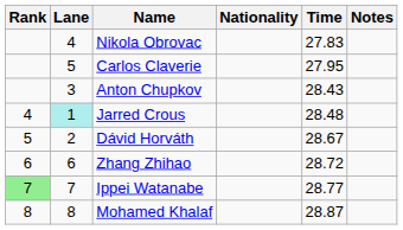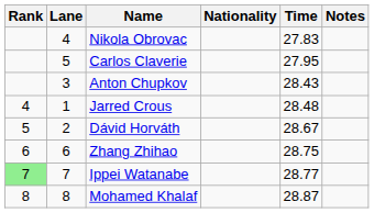Jarred Crous | Lane: paleturquoise background -> no background
Zhang Zhihao | Time: 28.72 -> 28.75
